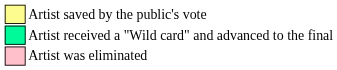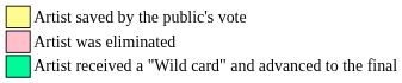rows swapped: Artist received a "Wild card" and advanced to the final <-> Artist was eliminated
